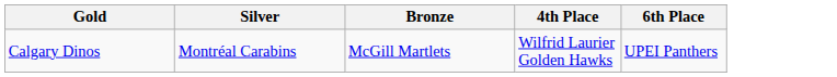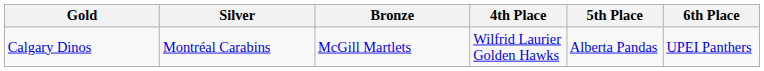+ column: 5th Place | Alberta Pandas
